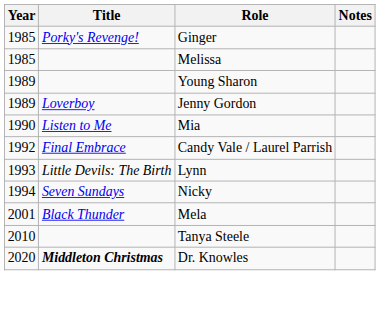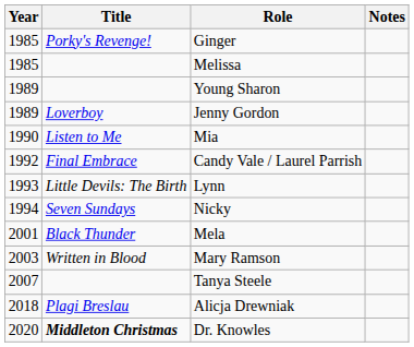+ row: 2003 | Written in Blood | Mary Ramson
Tanya Steele | Year: 2010 -> 2007
+ row: 2018 | Plagi Breslau | Alicja Drewniak
